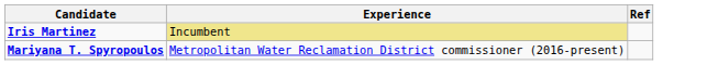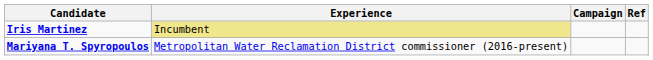+ column: Campaign
